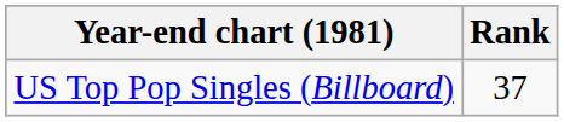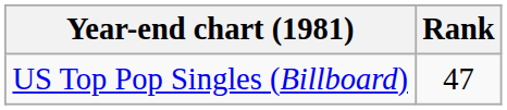US Top Pop Singles (Billboard) | Rank: 37 -> 47
